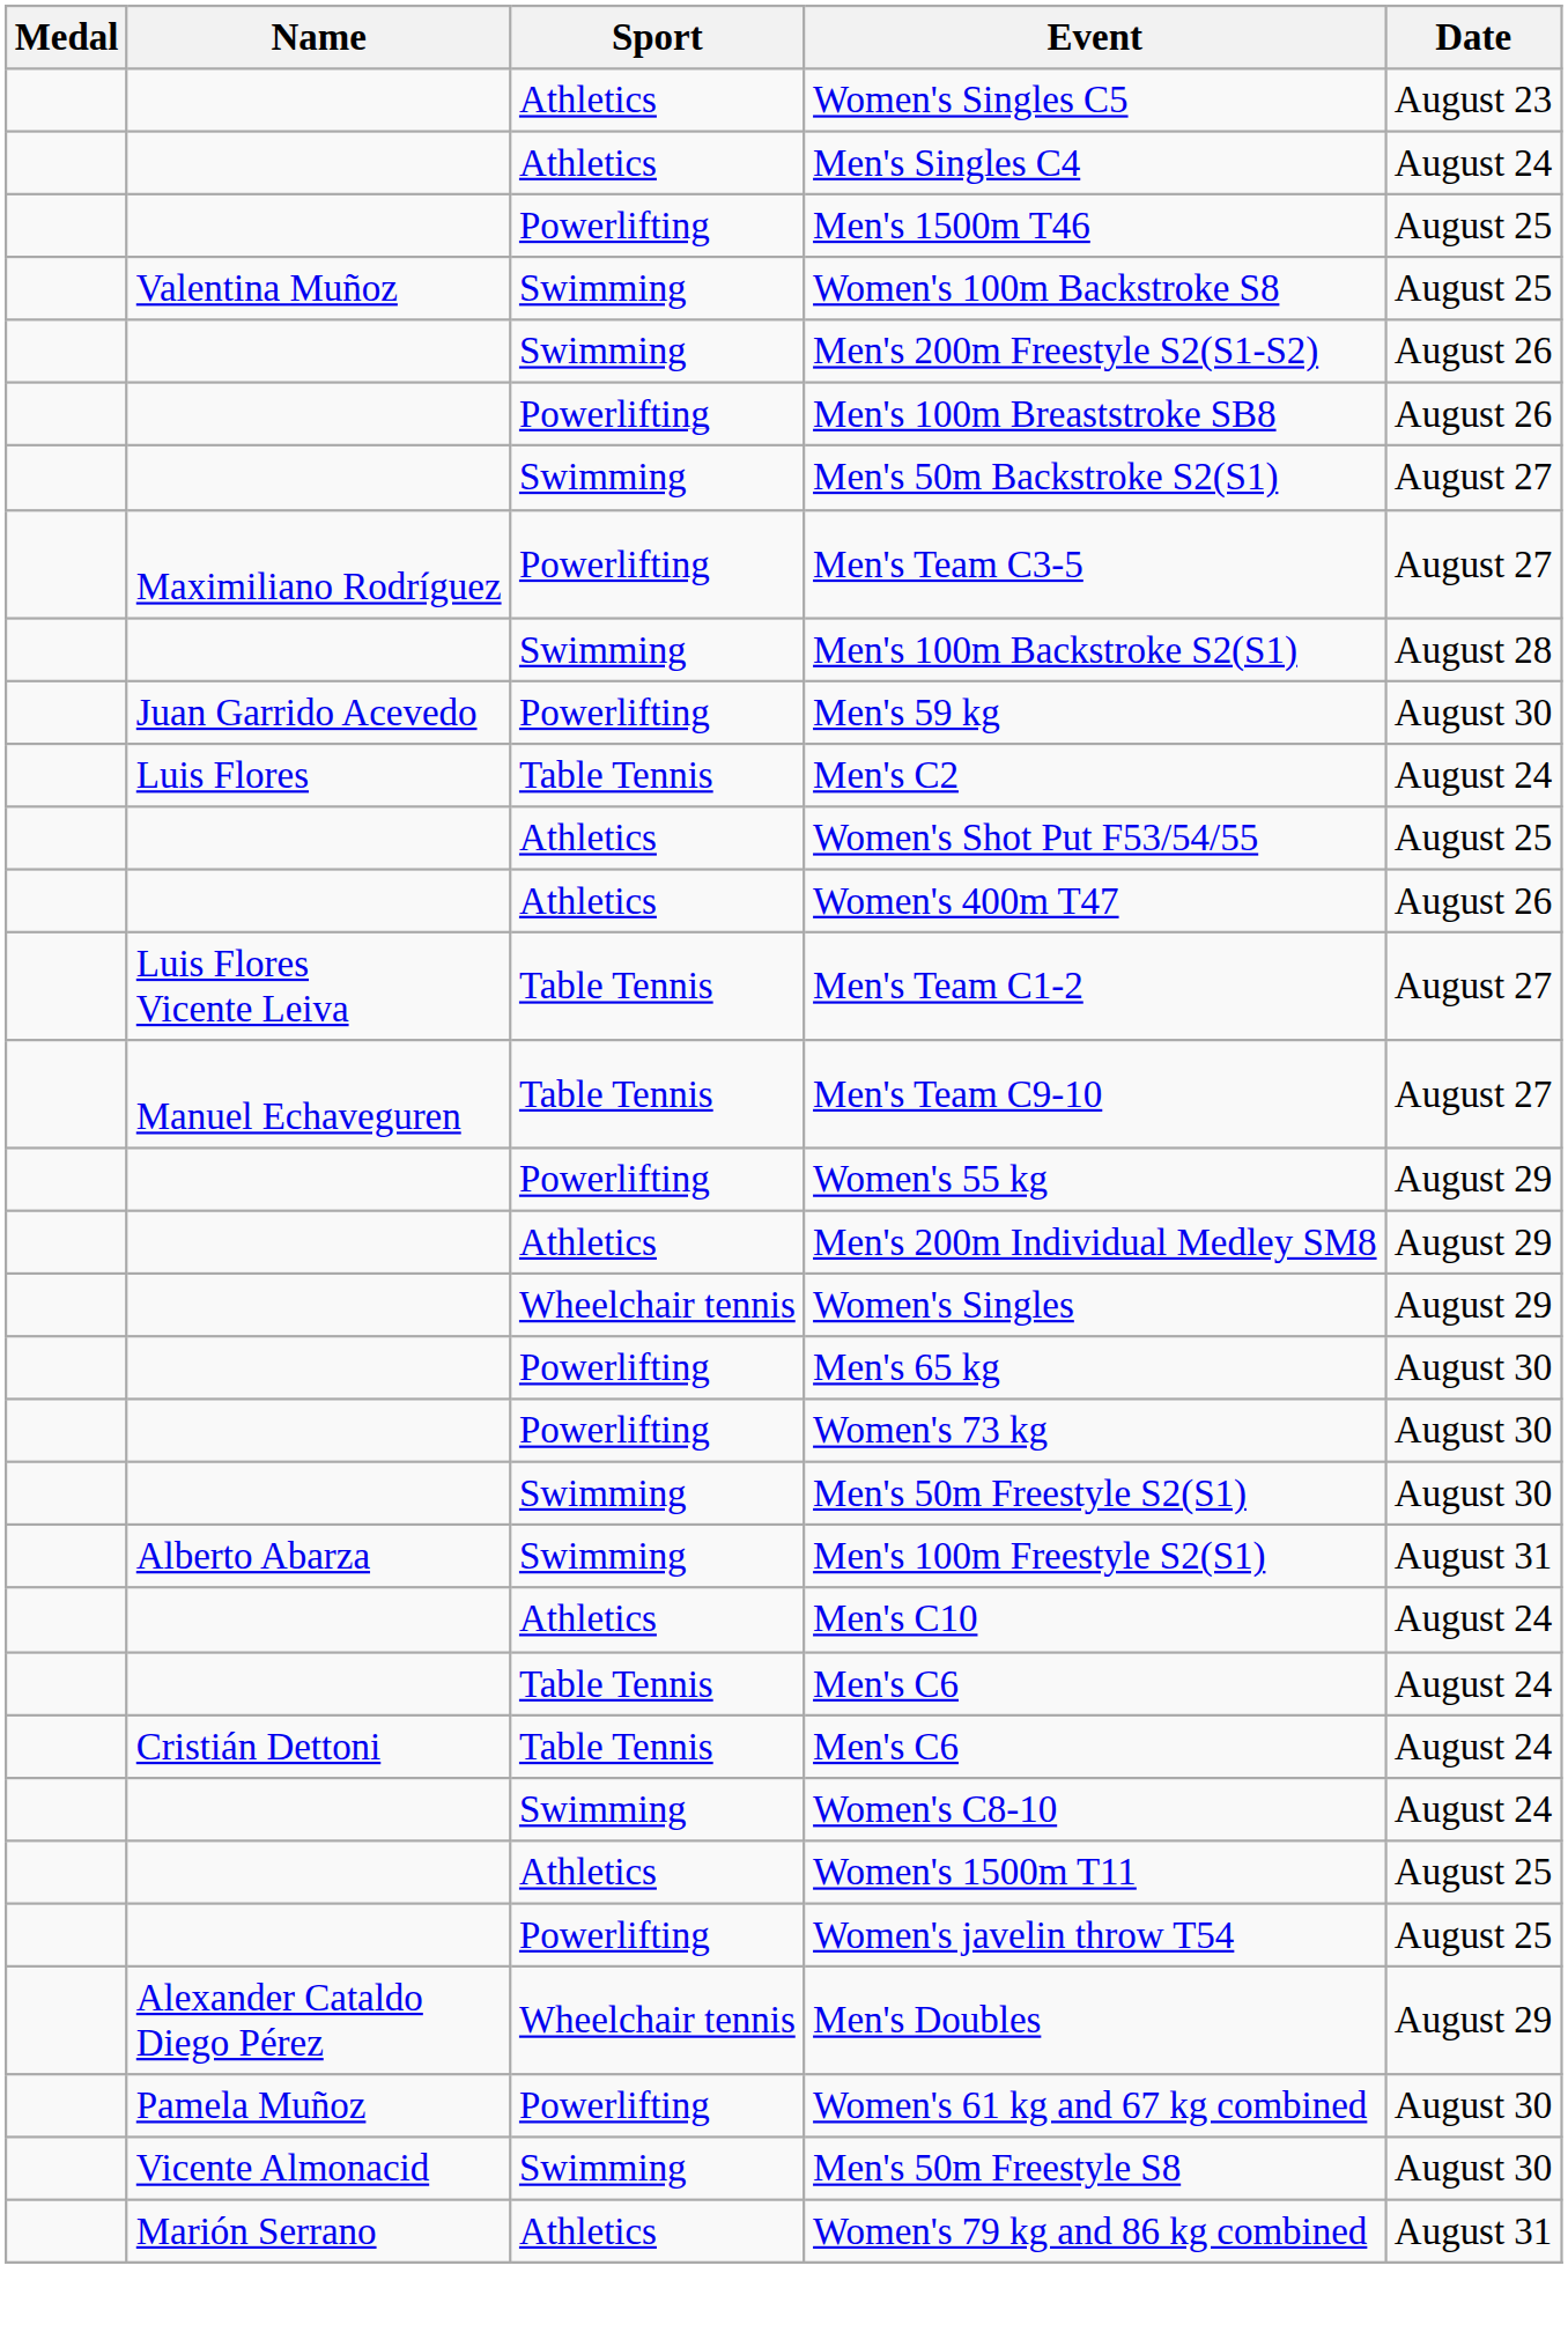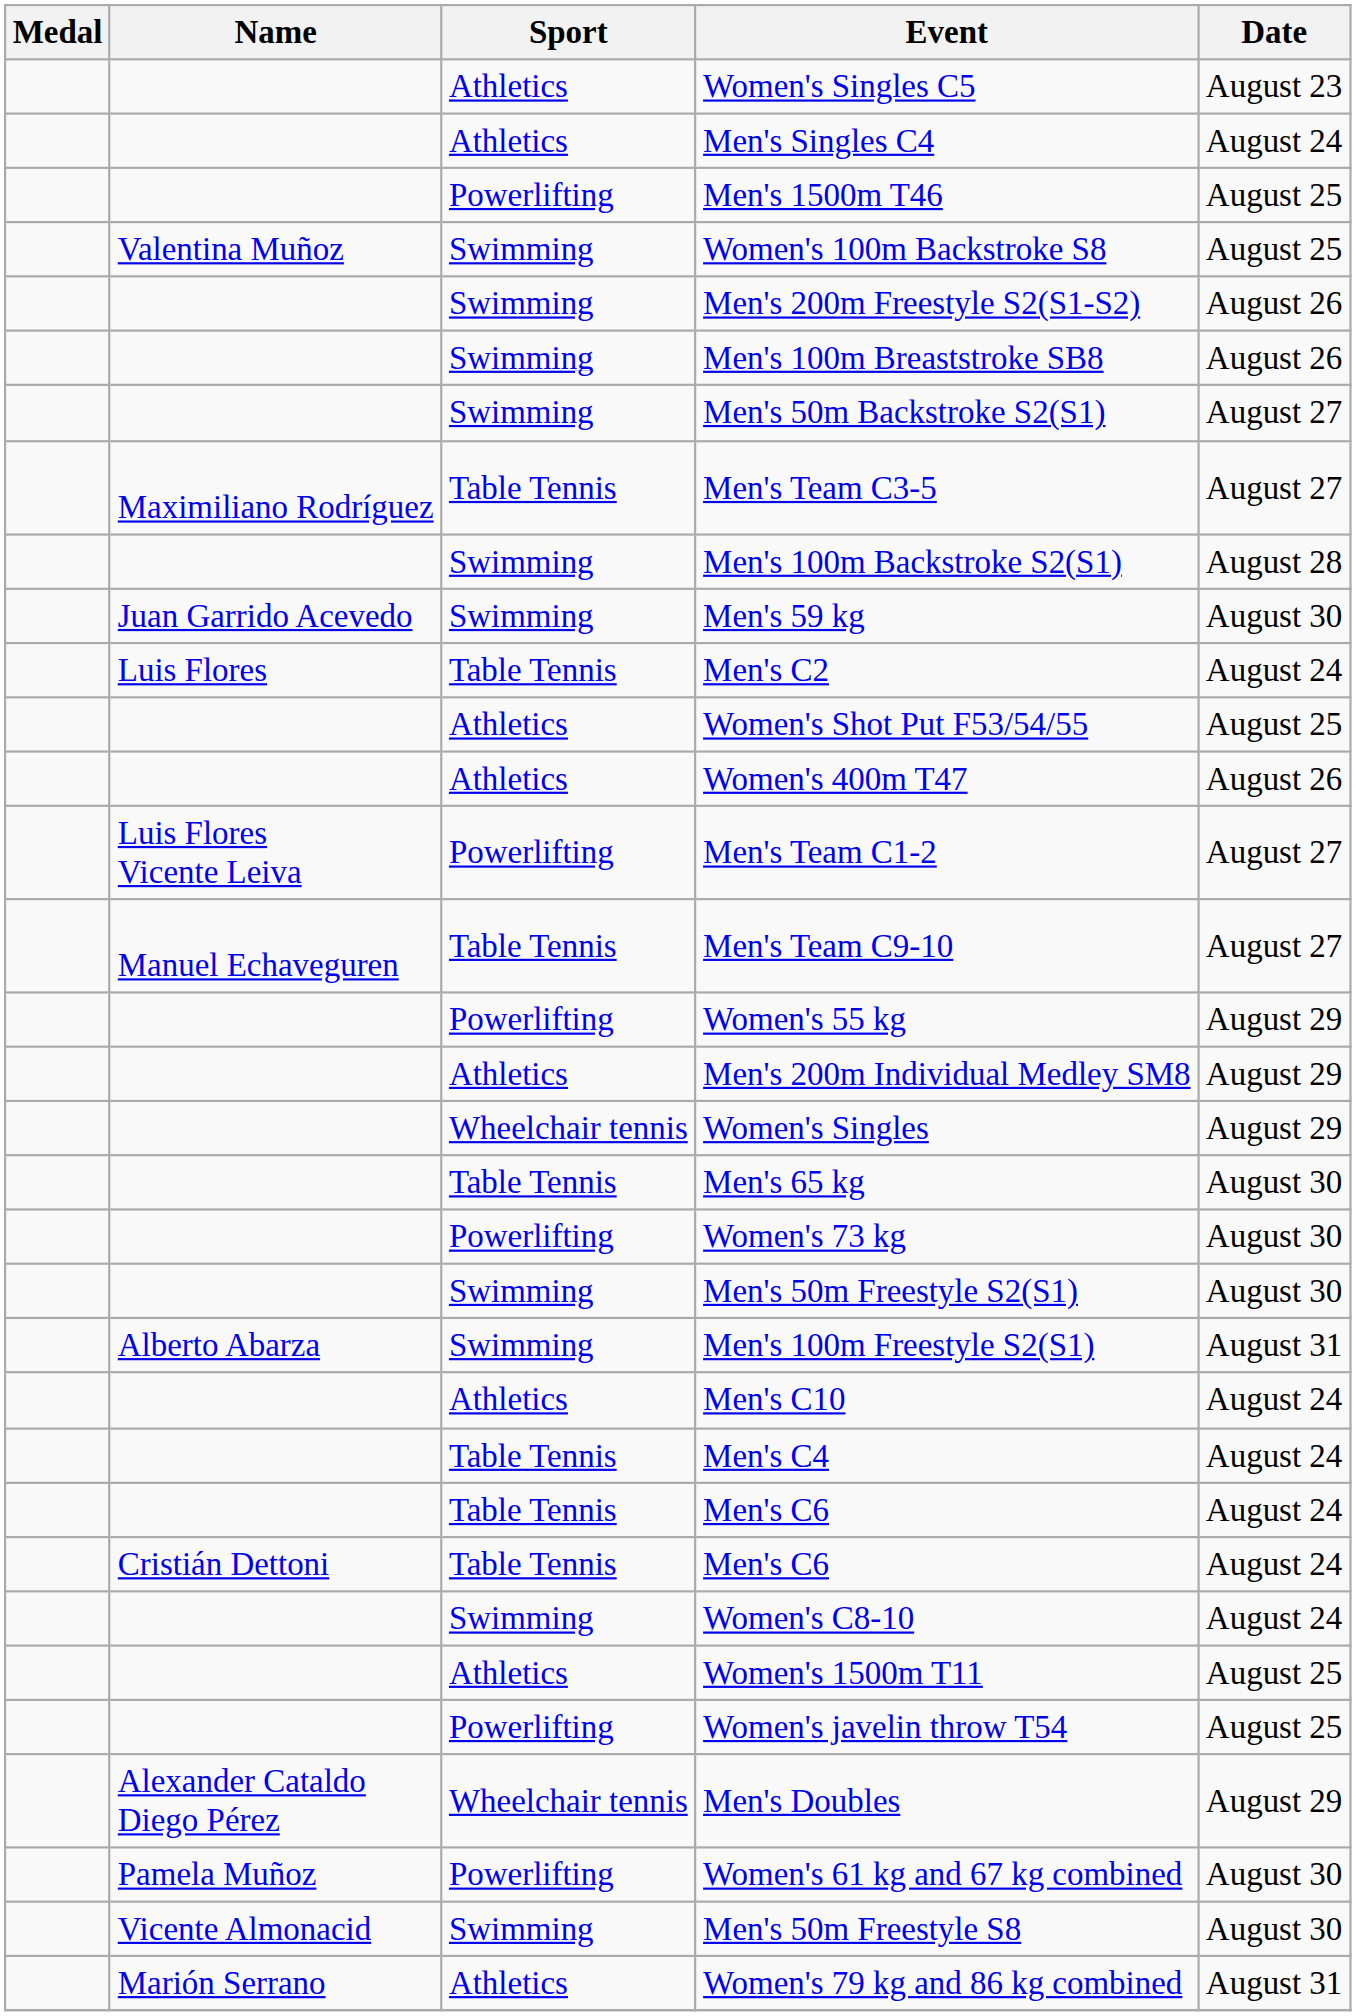Men's 100m Breaststroke SB8 | Sport: Powerlifting -> Swimming
Men's Team C3-5 | Sport: Powerlifting -> Table Tennis
Men's 59 kg | Sport: Powerlifting -> Swimming
Men's Team C1-2 | Sport: Table Tennis -> Powerlifting
Men's 65 kg | Sport: Powerlifting -> Table Tennis
+ row: Table Tennis | Men's C4 | August 24
